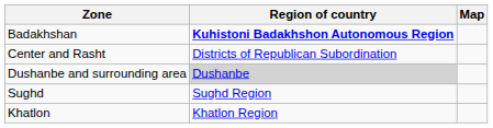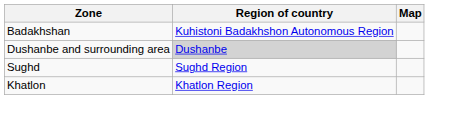Badakhshan | Region of country: bold -> normal
- row: Center and Rasht | Districts of Republican Subordination
